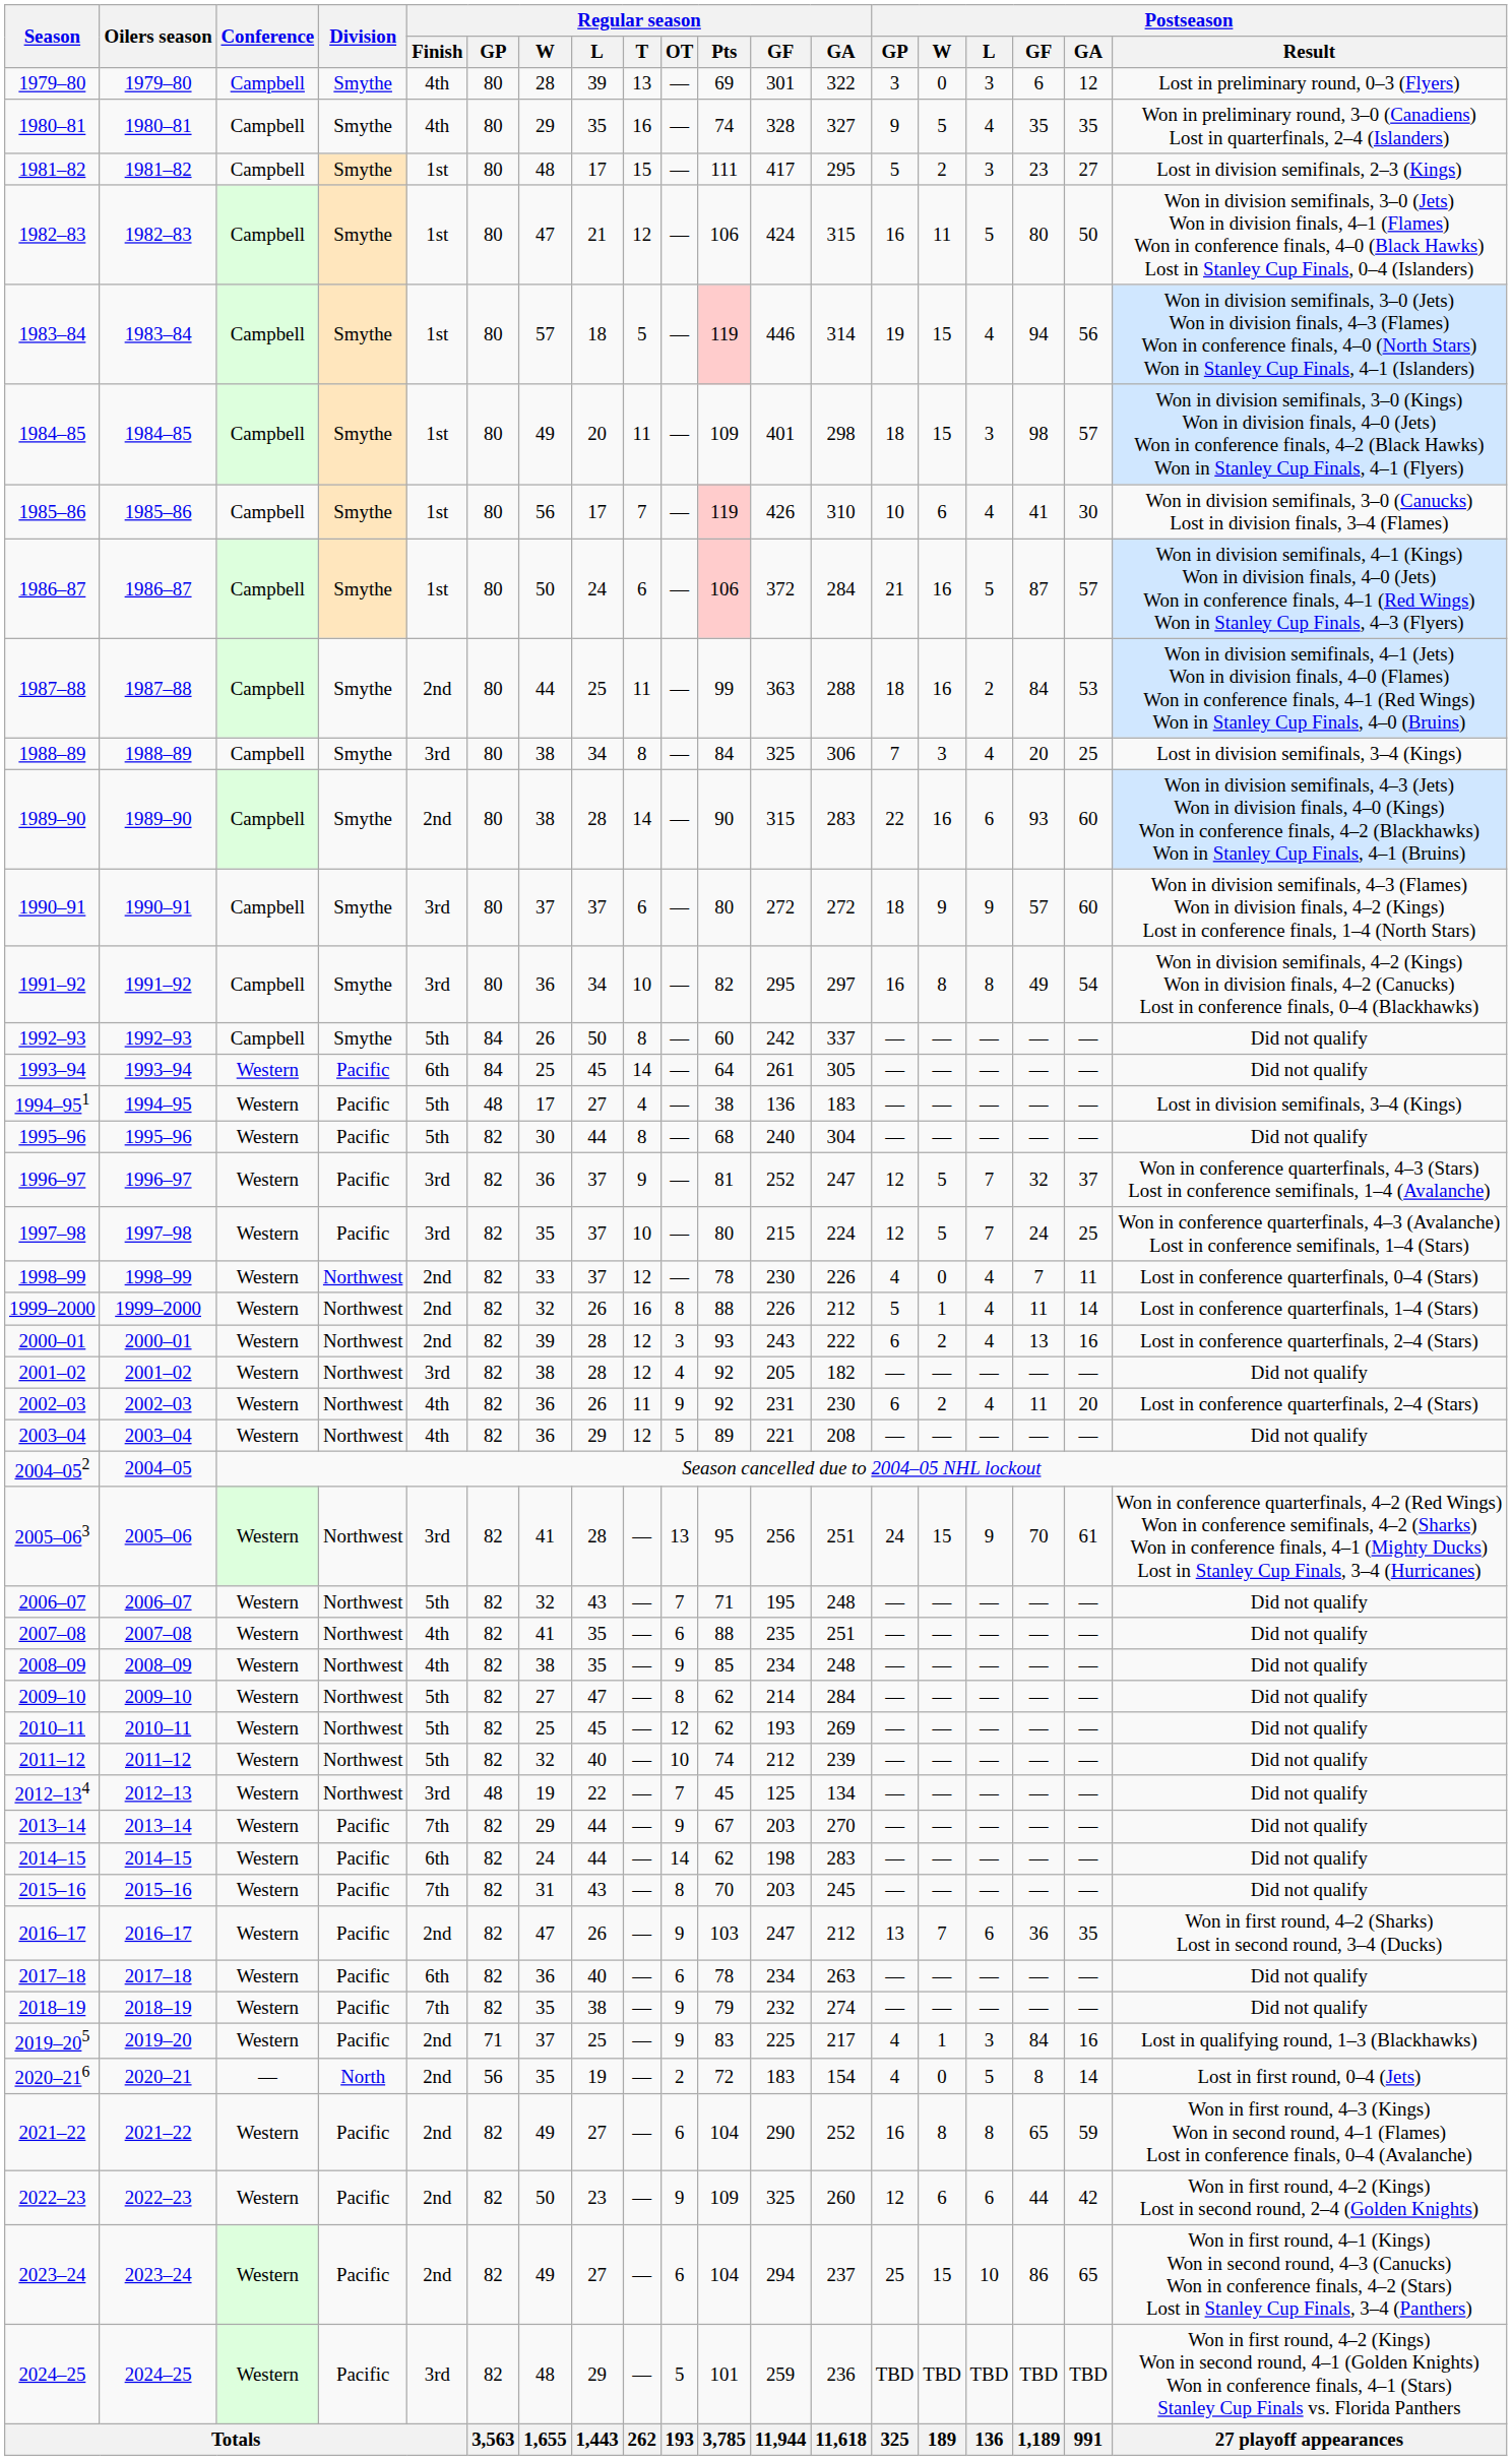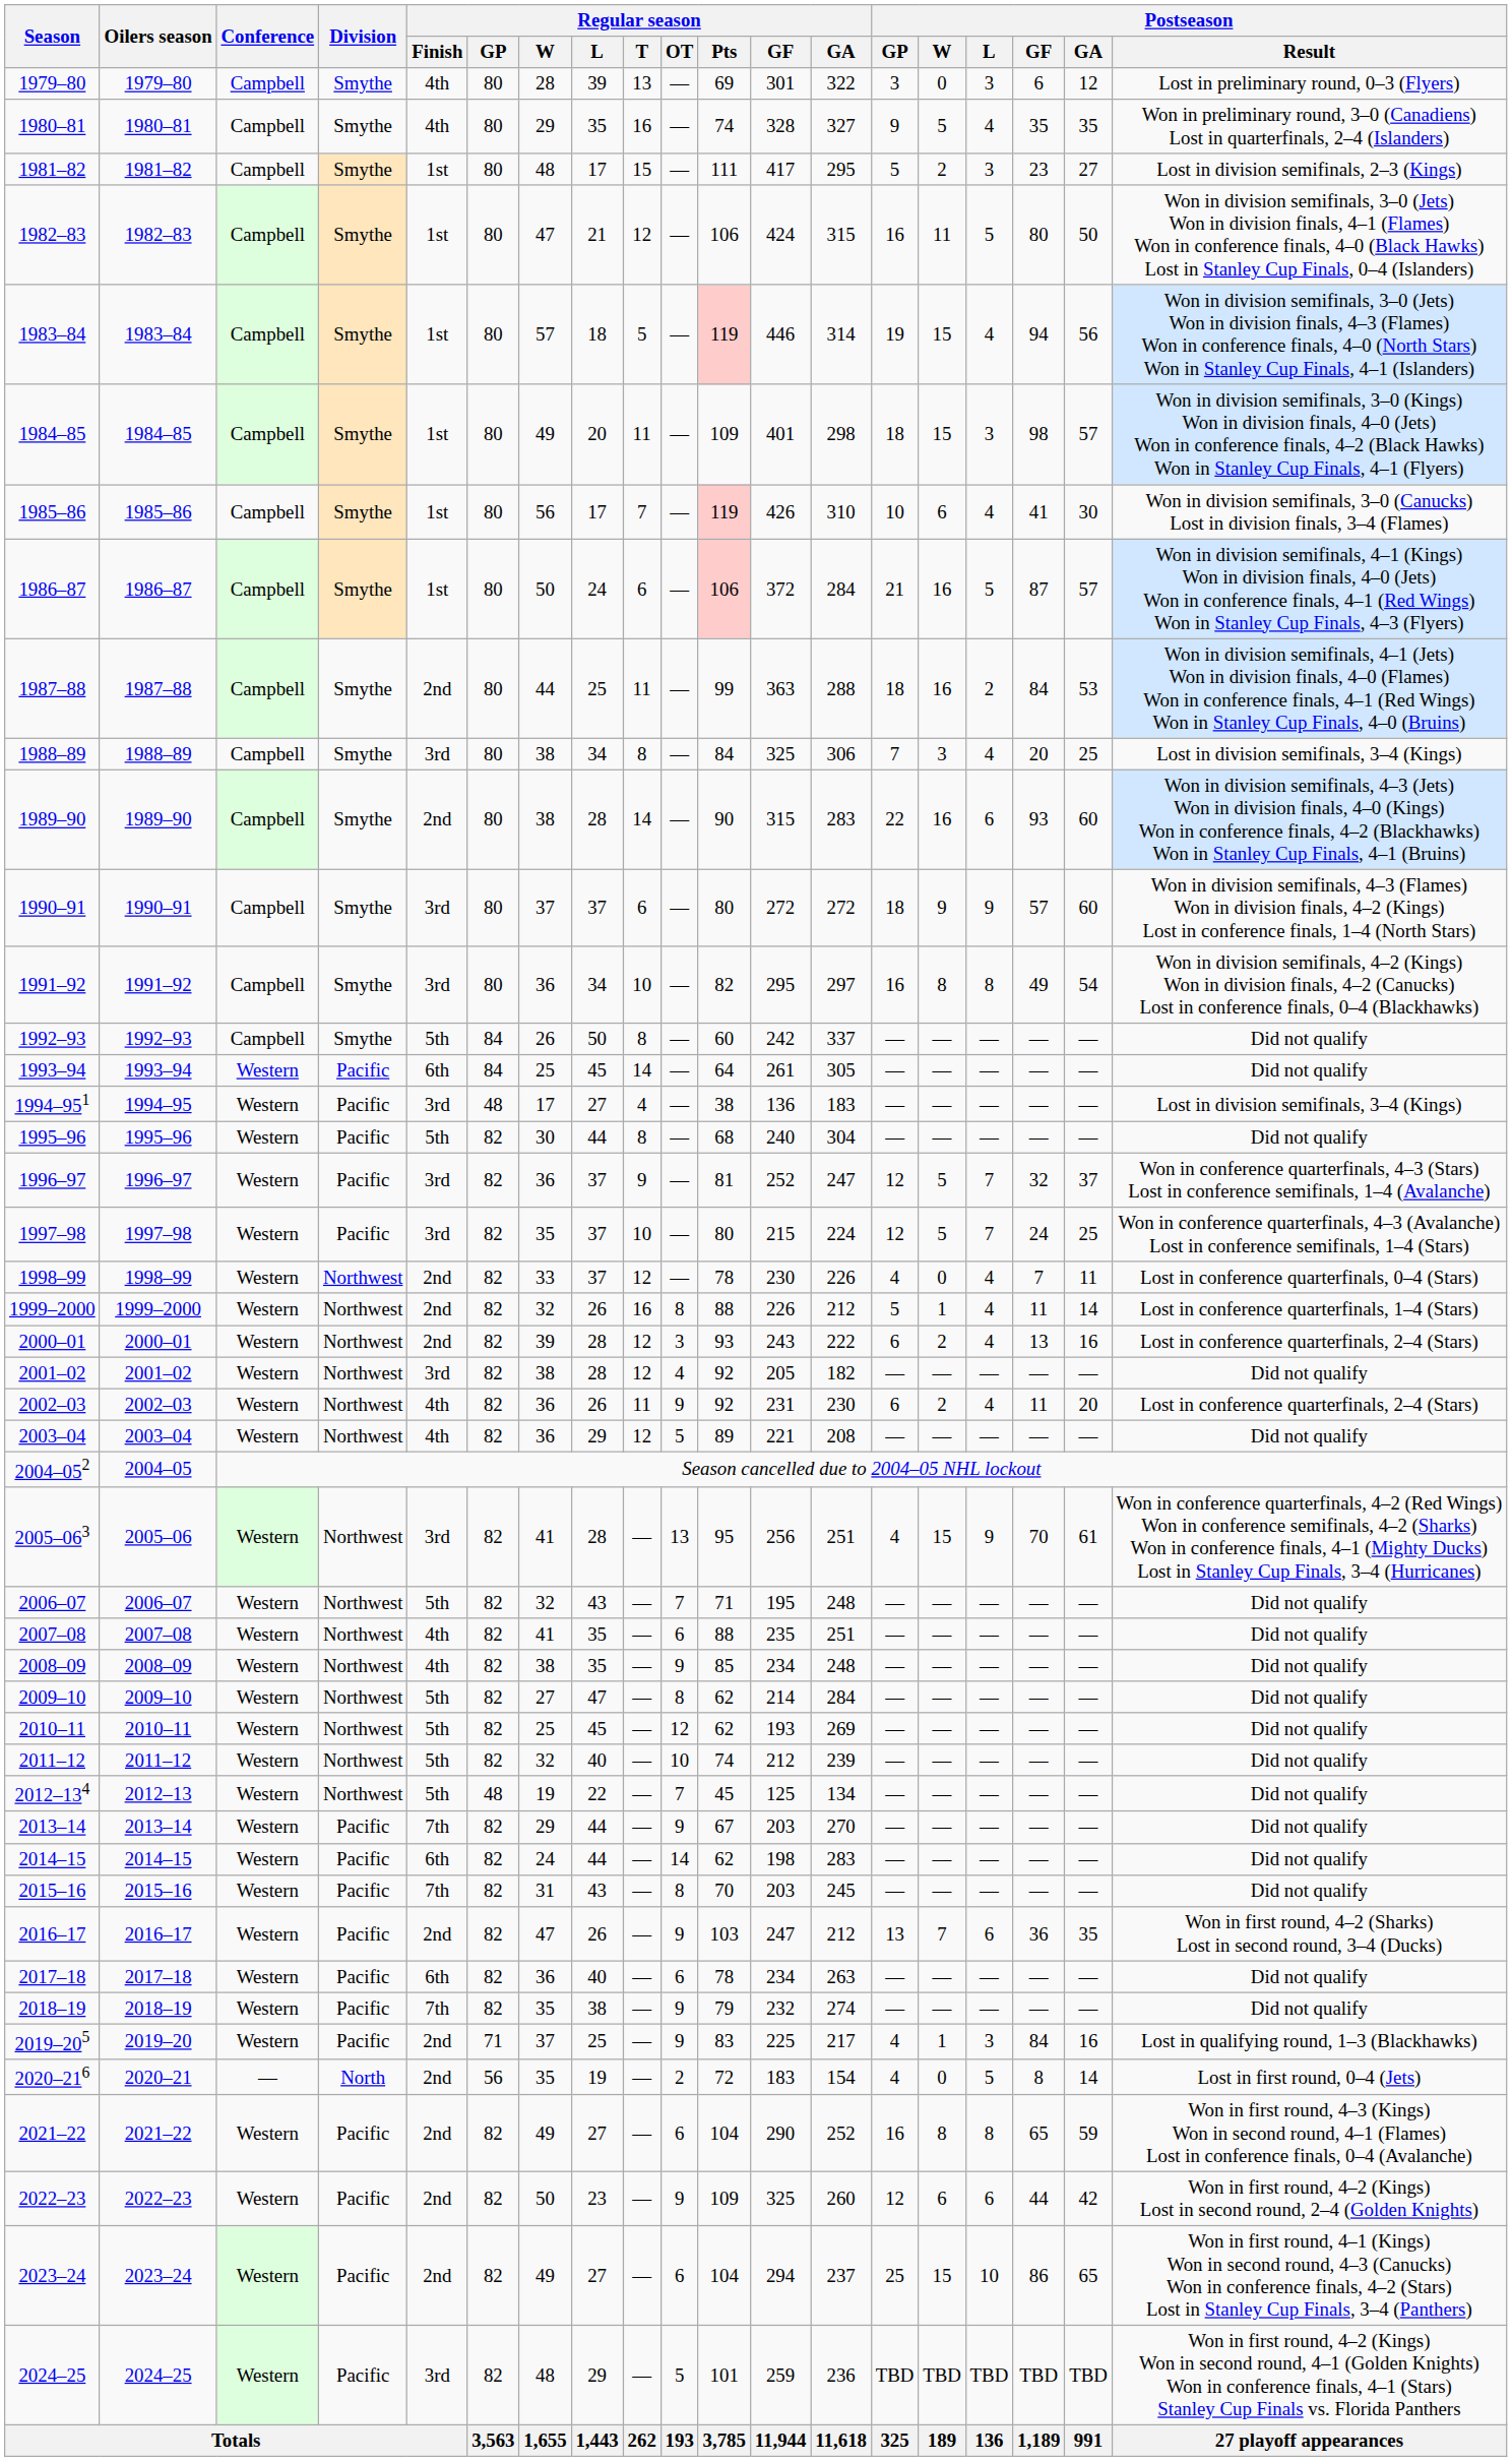1994–951 | Regular season / Finish: 5th -> 3rd
2005–063 | Postseason / GP: 24 -> 4
2012–134 | Regular season / Finish: 3rd -> 5th
